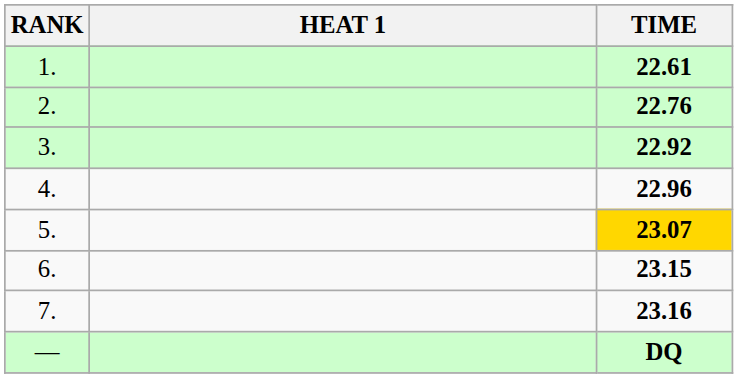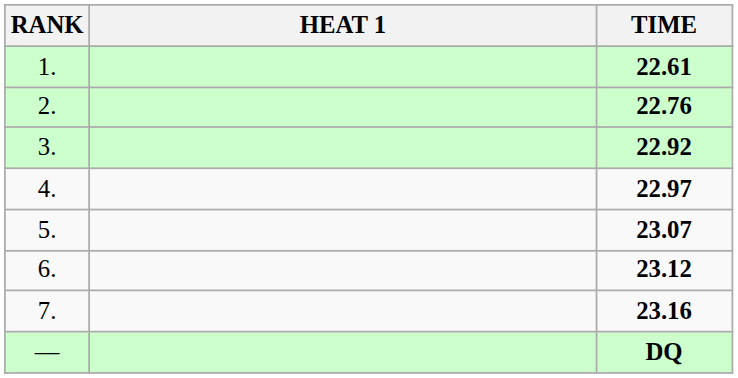4. | TIME: 22.96 -> 22.97
5. | TIME: gold background -> no background
6. | TIME: 23.15 -> 23.12
